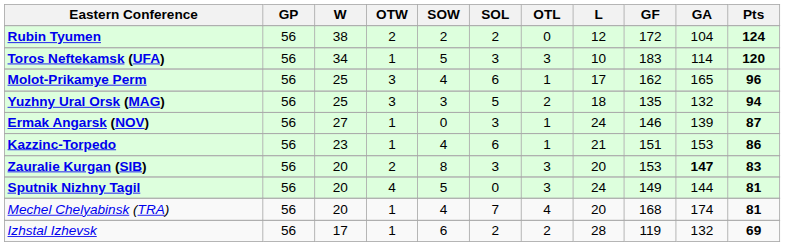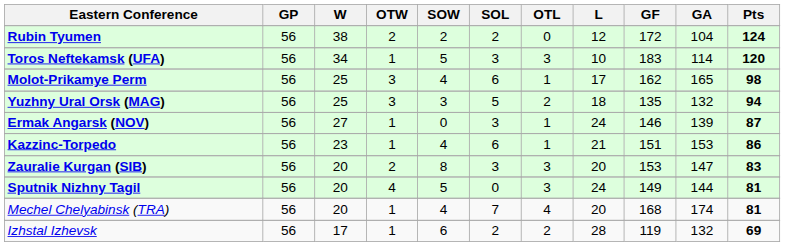Molot-Prikamye Perm | Pts: 96 -> 98
Zauralie Kurgan (SIB) | GA: bold -> normal
